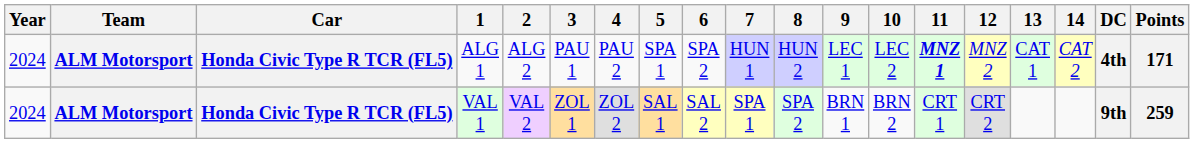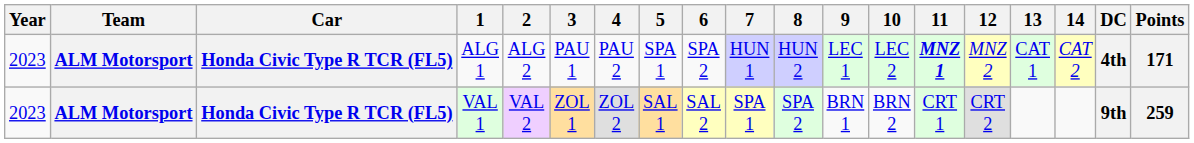ALG 1 | Year: 2024 -> 2023
VAL 1 | Year: 2024 -> 2023
